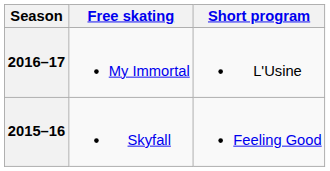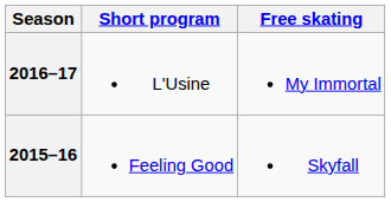columns swapped: Short program <-> Free skating
